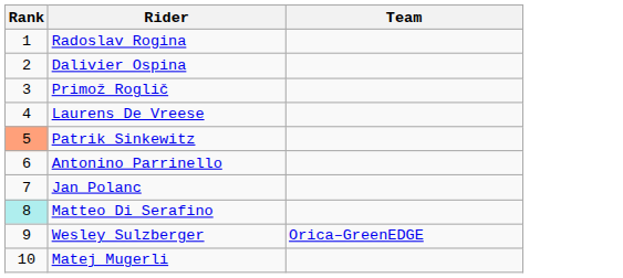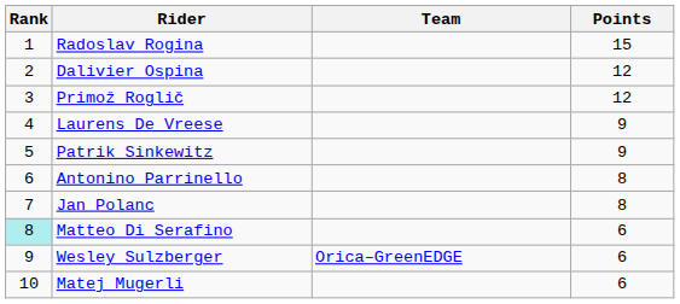+ column: Points | 15 | 12 | 12 | 9 | 9 | 8 | 8 | 6 | 6 | 6
Patrik Sinkewitz | Rank: lightsalmon background -> no background
